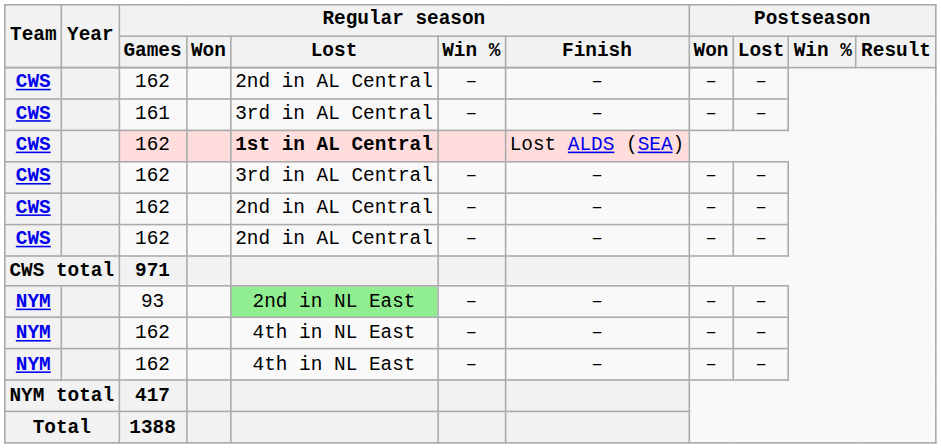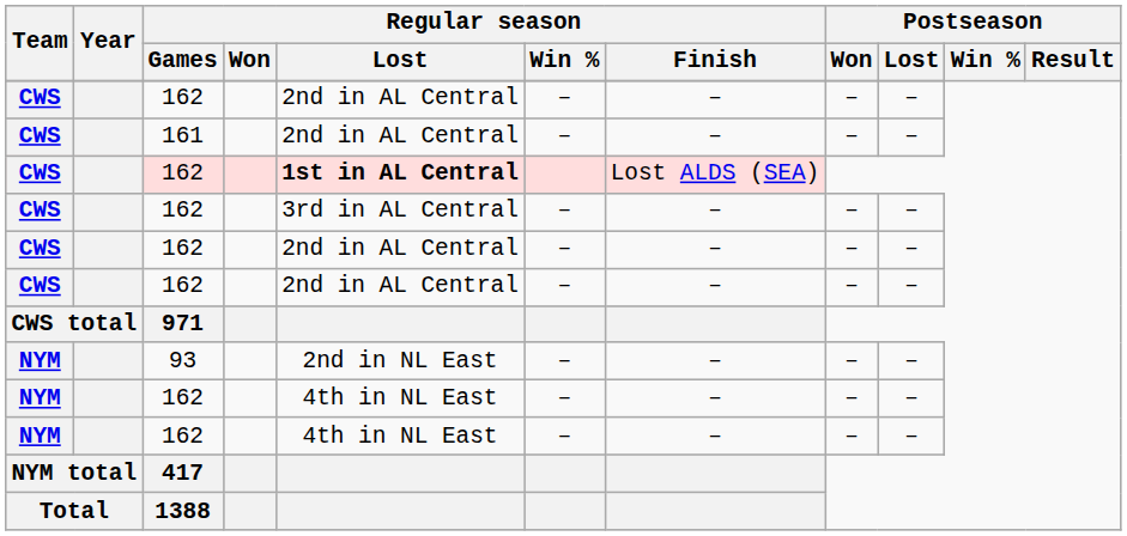161 | Regular season / Lost: 3rd in AL Central -> 2nd in AL Central
93 | Regular season / Lost: lightgreen background -> no background
